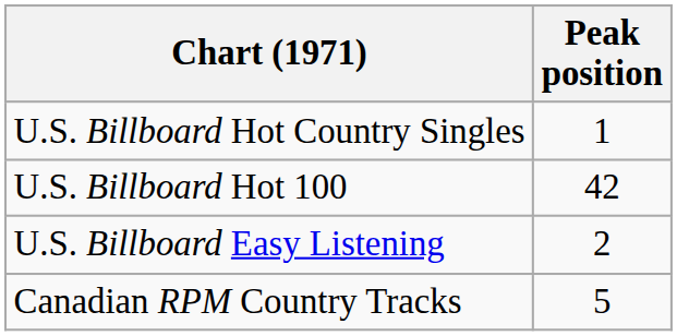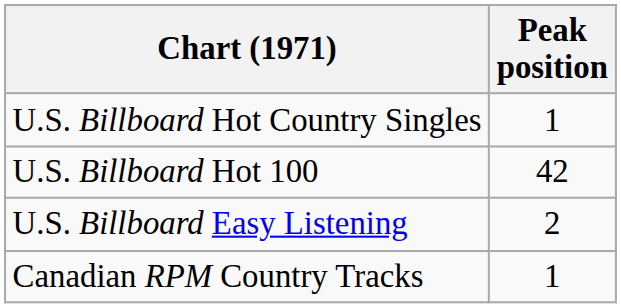Canadian RPM Country Tracks | Peak position: 5 -> 1
